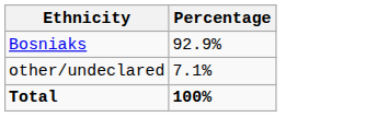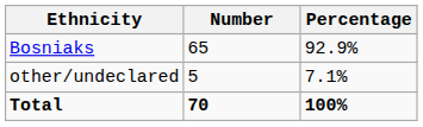+ column: Number | 65 | 5 | 70
